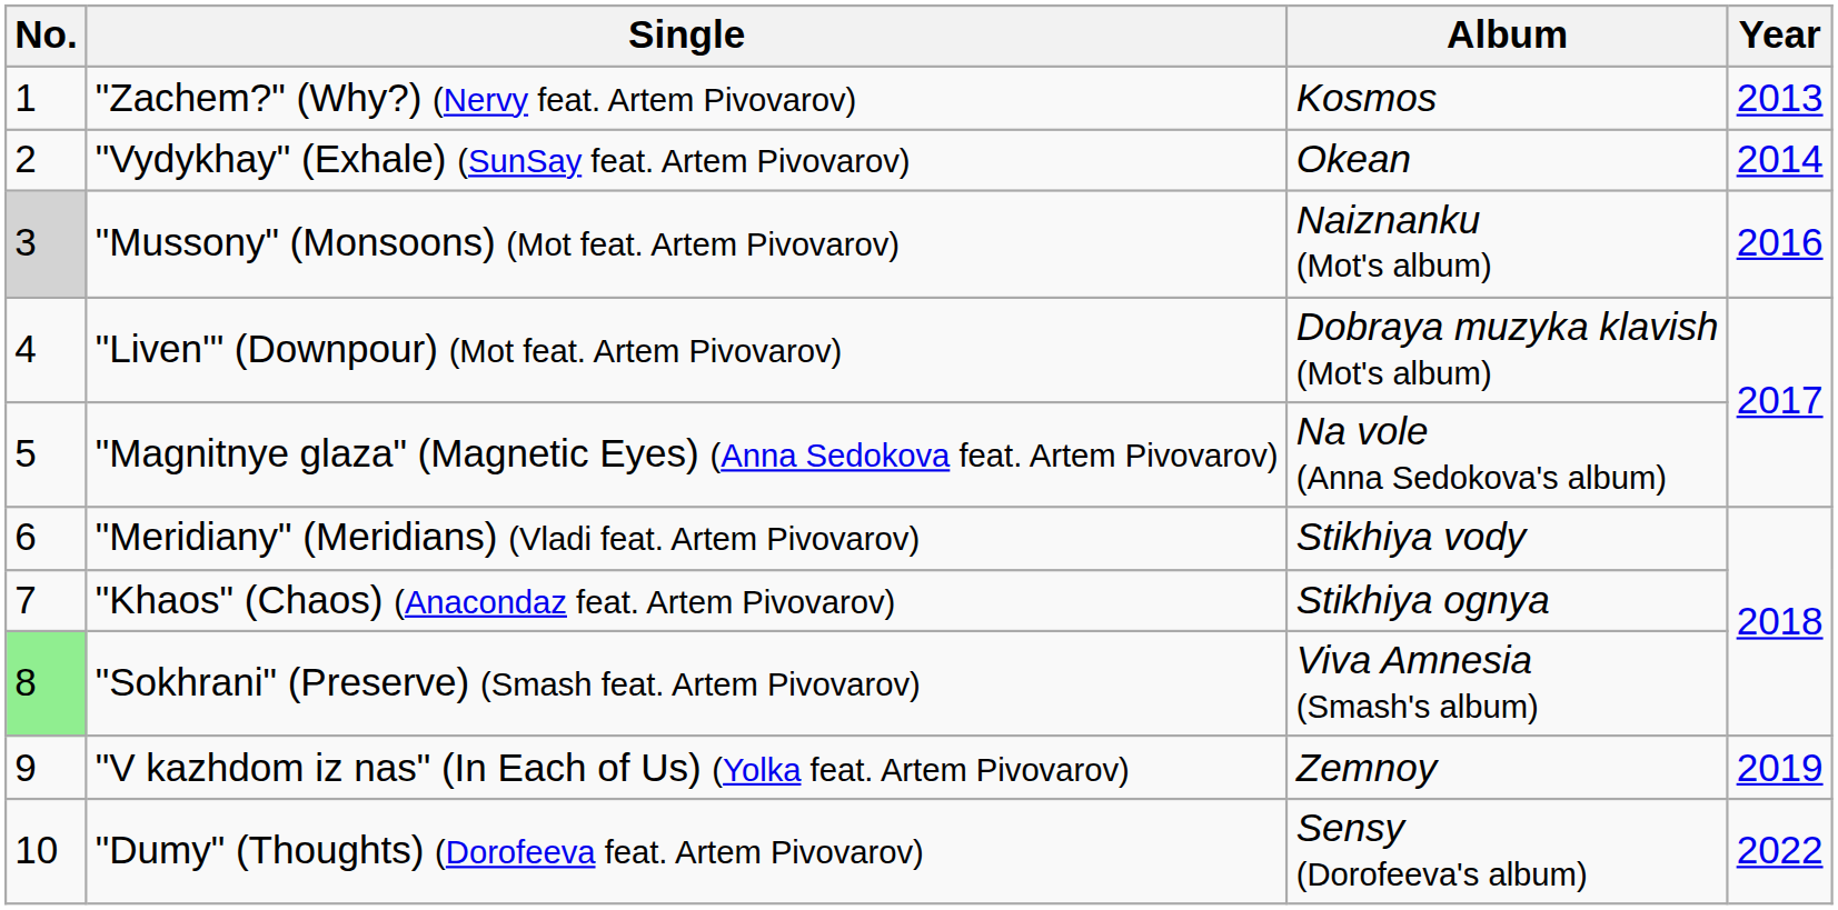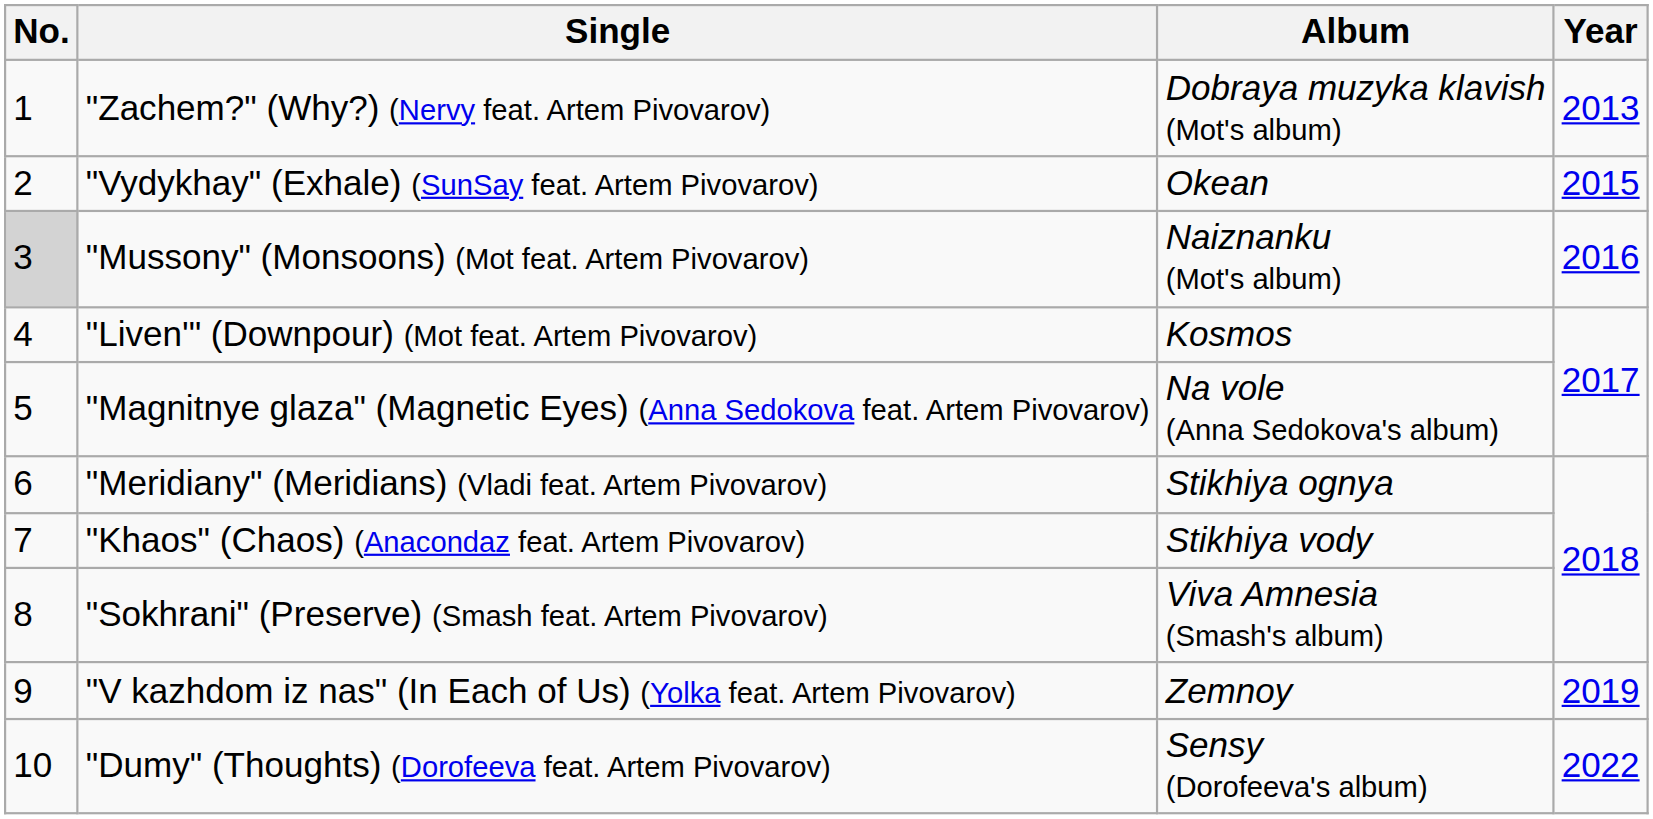"Zachem?" (Why?) (Nervy feat. Artem Pivovarov) | Album: Kosmos -> Dobraya muzyka klavish (Mot's album)
"Vydykhay" (Exhale) (SunSay feat. Artem Pivovarov) | Year: 2014 -> 2015
"Liven'" (Downpour) (Mot feat. Artem Pivovarov) | Album: Dobraya muzyka klavish (Mot's album) -> Kosmos
"Meridiany" (Meridians) (Vladi feat. Artem Pivovarov) | Album: Stikhiya vody -> Stikhiya ognya
"Khaos" (Chaos) (Anacondaz feat. Artem Pivovarov) | Album: Stikhiya ognya -> Stikhiya vody
"Sokhrani" (Preserve) (Smash feat. Artem Pivovarov) | No.: lightgreen background -> no background
